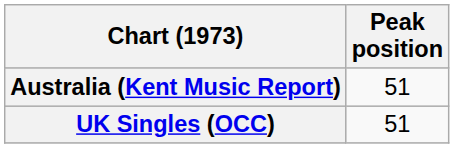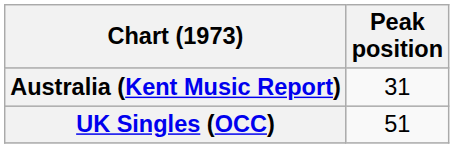Australia (Kent Music Report) | Peak position: 51 -> 31
